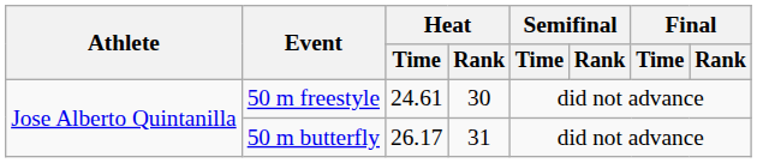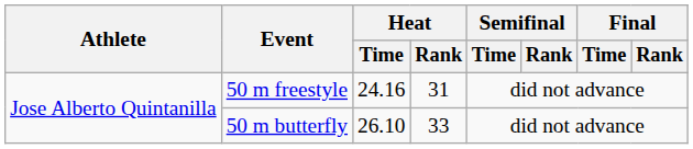50 m freestyle | Heat / Time: 24.61 -> 24.16
50 m freestyle | Heat / Rank: 30 -> 31
50 m butterfly | Heat / Time: 26.17 -> 26.10
50 m butterfly | Heat / Rank: 31 -> 33
